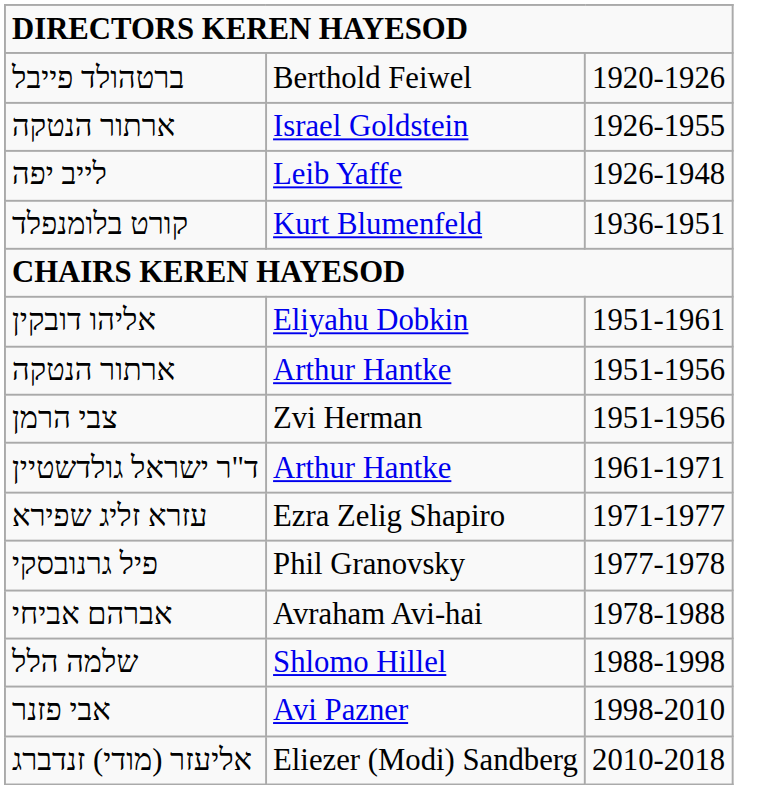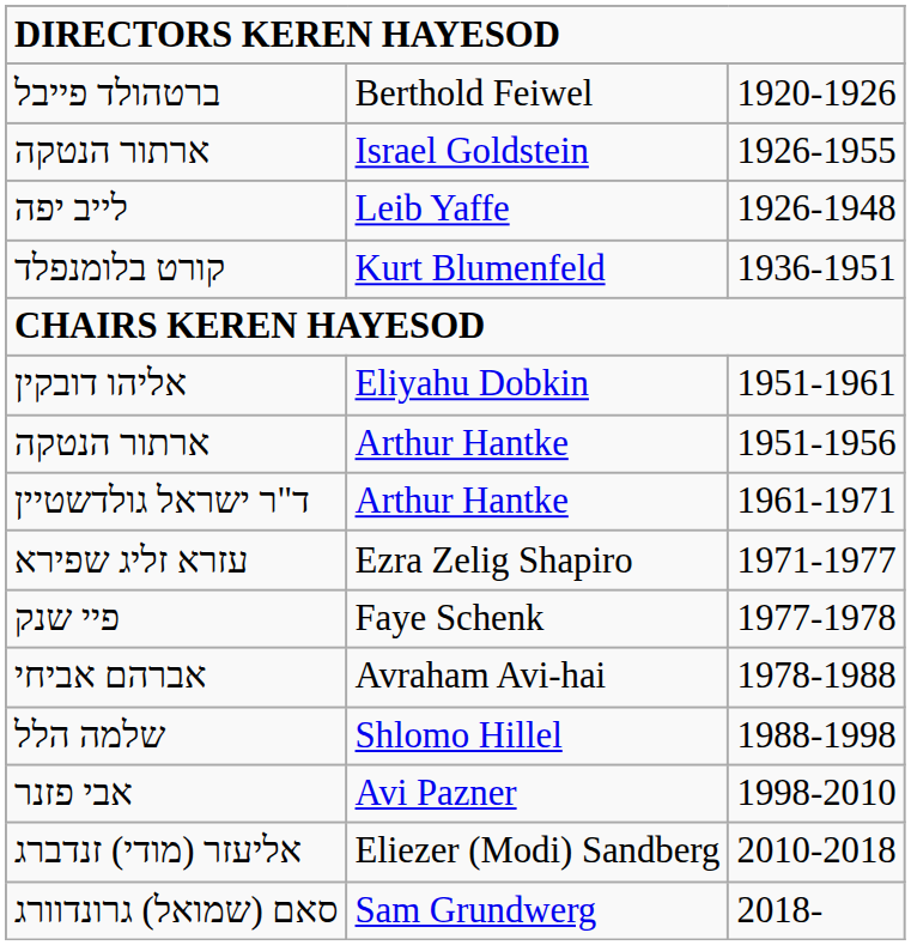- row: צבי הרמן | Zvi Herman | 1951-1956
- row: פיל גרנובסקי | Phil Granovsky | 1977-1978
+ row: פיי שנק | Faye Schenk | 1977-1978
+ row: סאם (שמואל) גרונדוורג | Sam Grundwerg | 2018-
